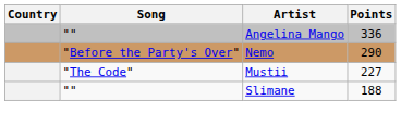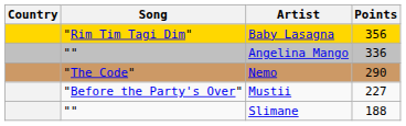+ row: "Rim Tim Tagi Dim" | Baby Lasagna | 356
Nemo | Song: "Before the Party's Over" -> "The Code"
Mustii | Song: "The Code" -> "Before the Party's Over"
